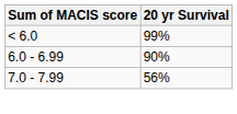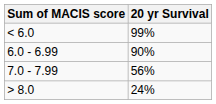+ row: > 8.0 | 24%
